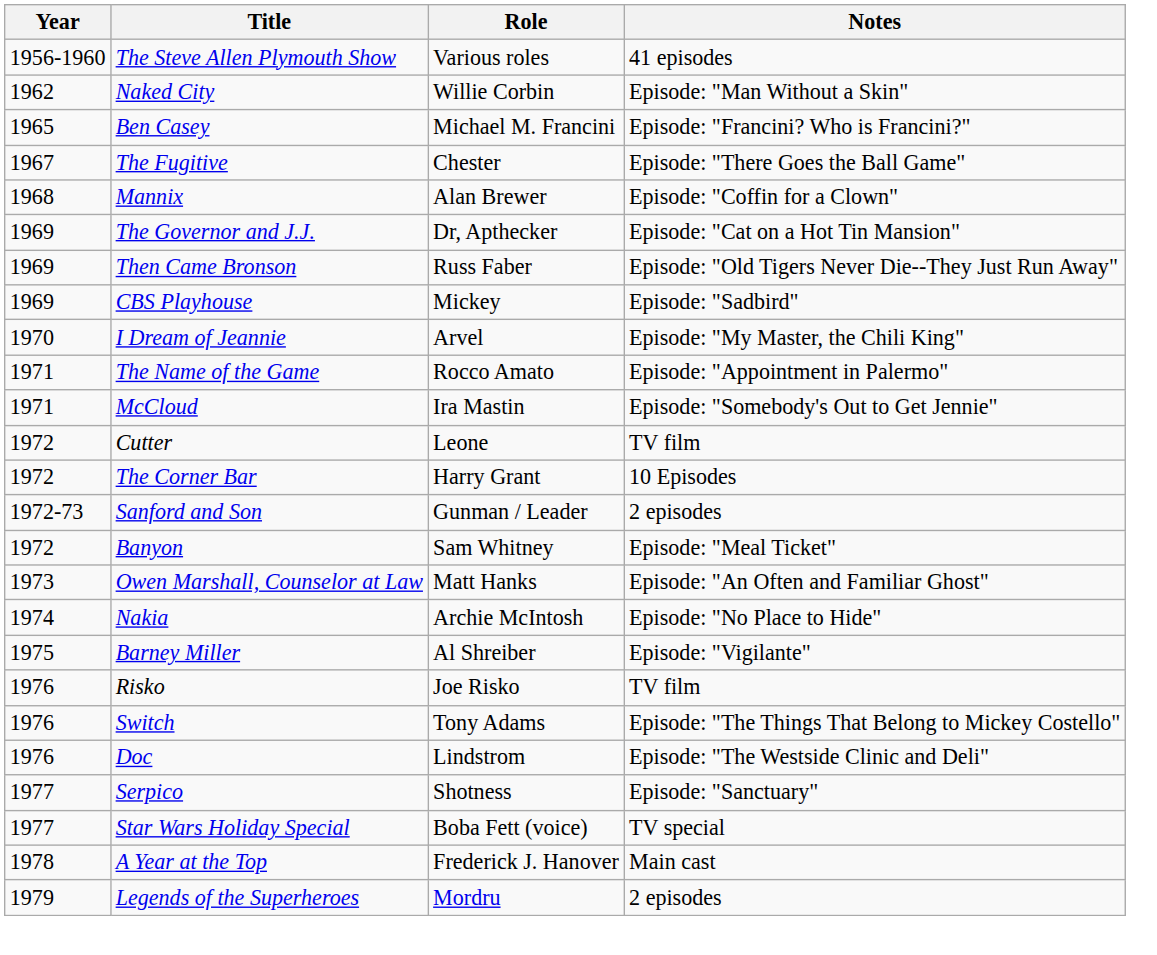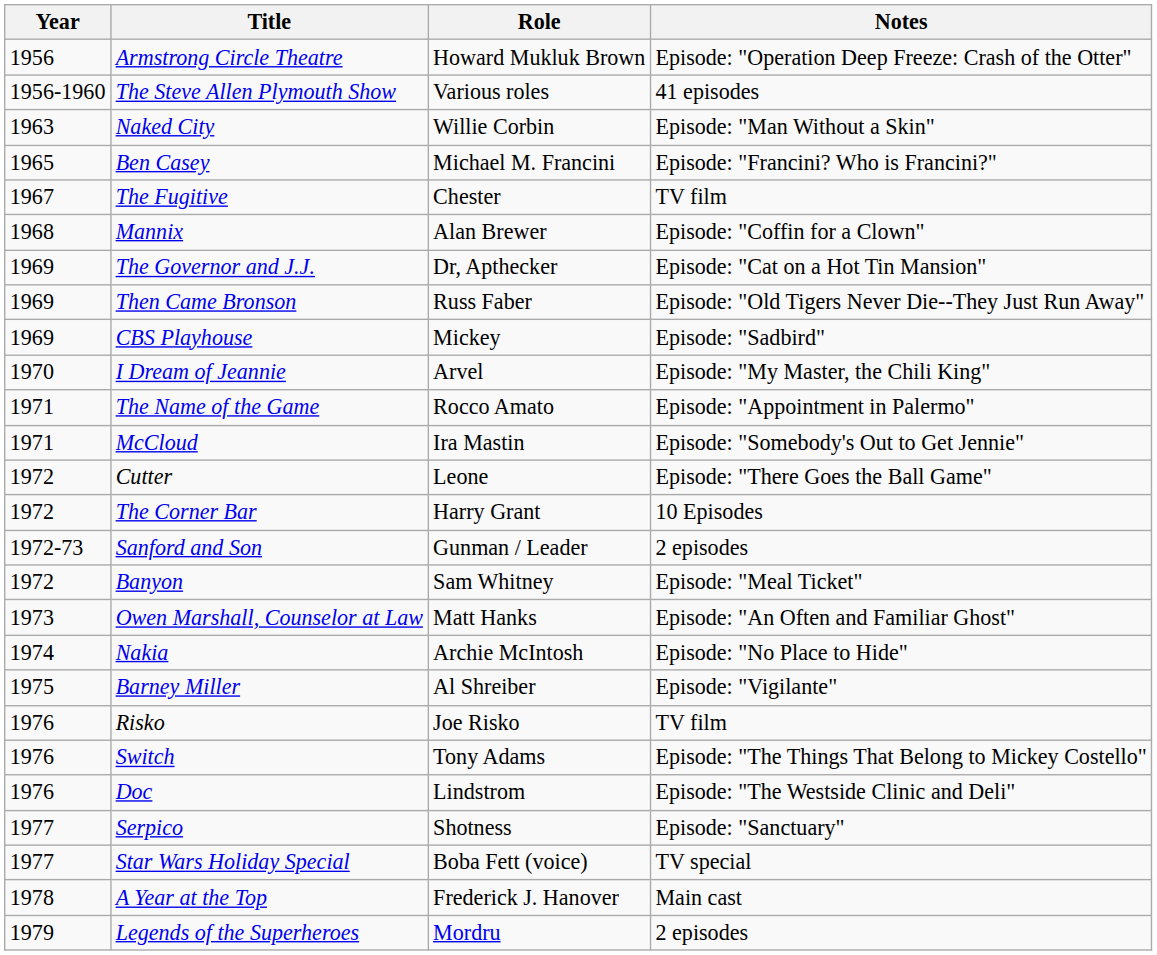+ row: 1956 | Armstrong Circle Theatre | Howard Mukluk Brown | Episode: "Operation Deep Freeze: Crash of the Otter"
Naked City | Year: 1962 -> 1963
The Fugitive | Notes: Episode: "There Goes the Ball Game" -> TV film
Cutter | Notes: TV film -> Episode: "There Goes the Ball Game"
